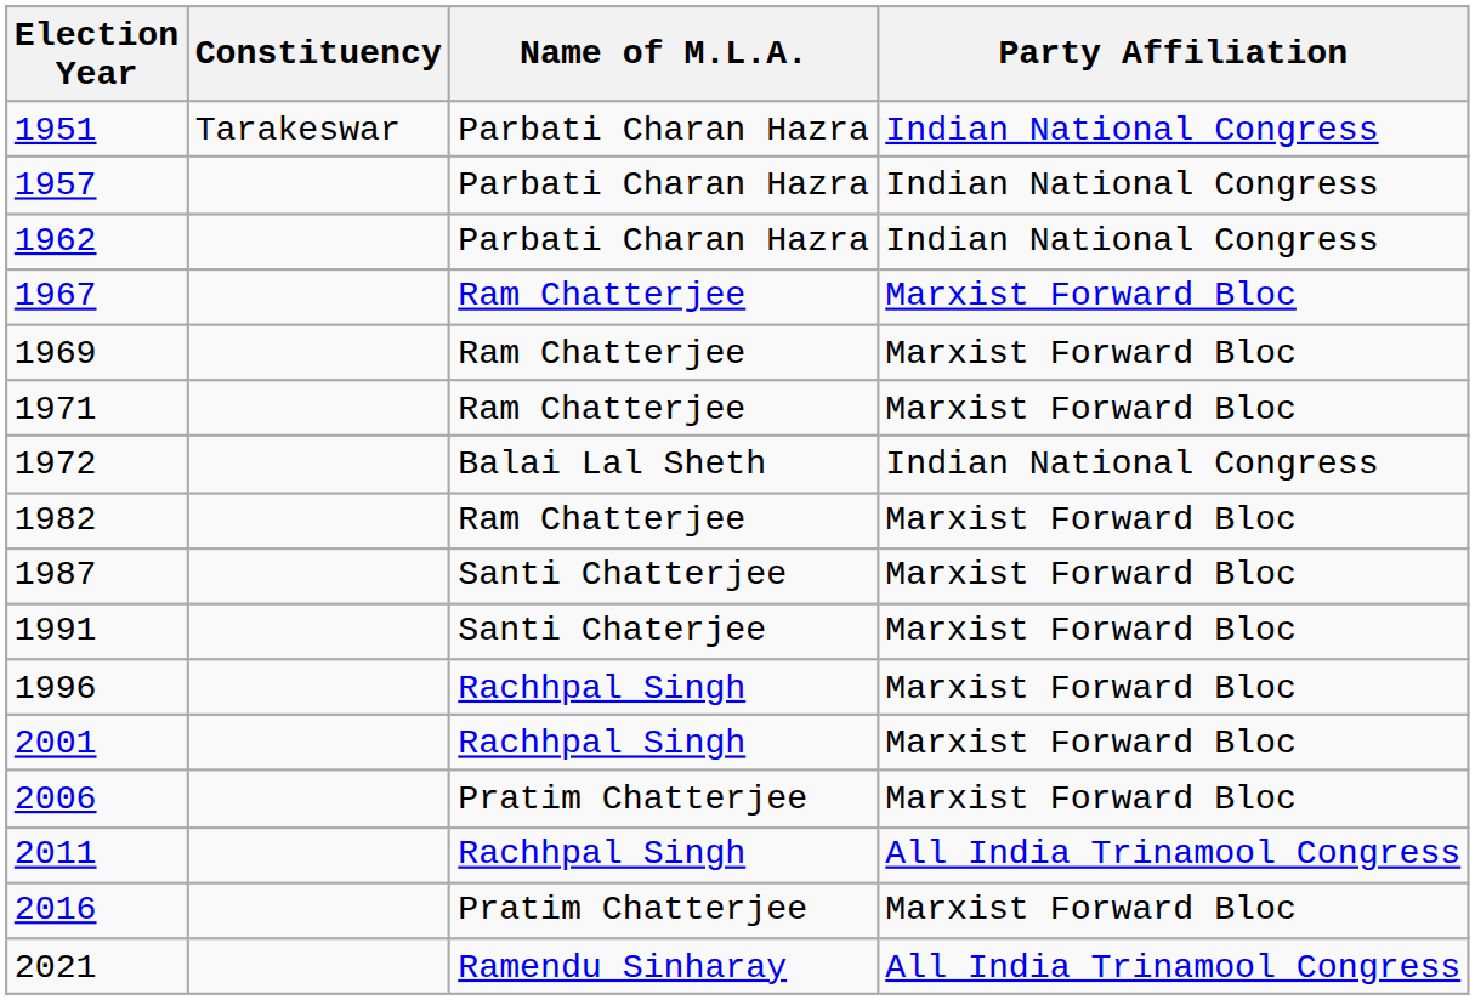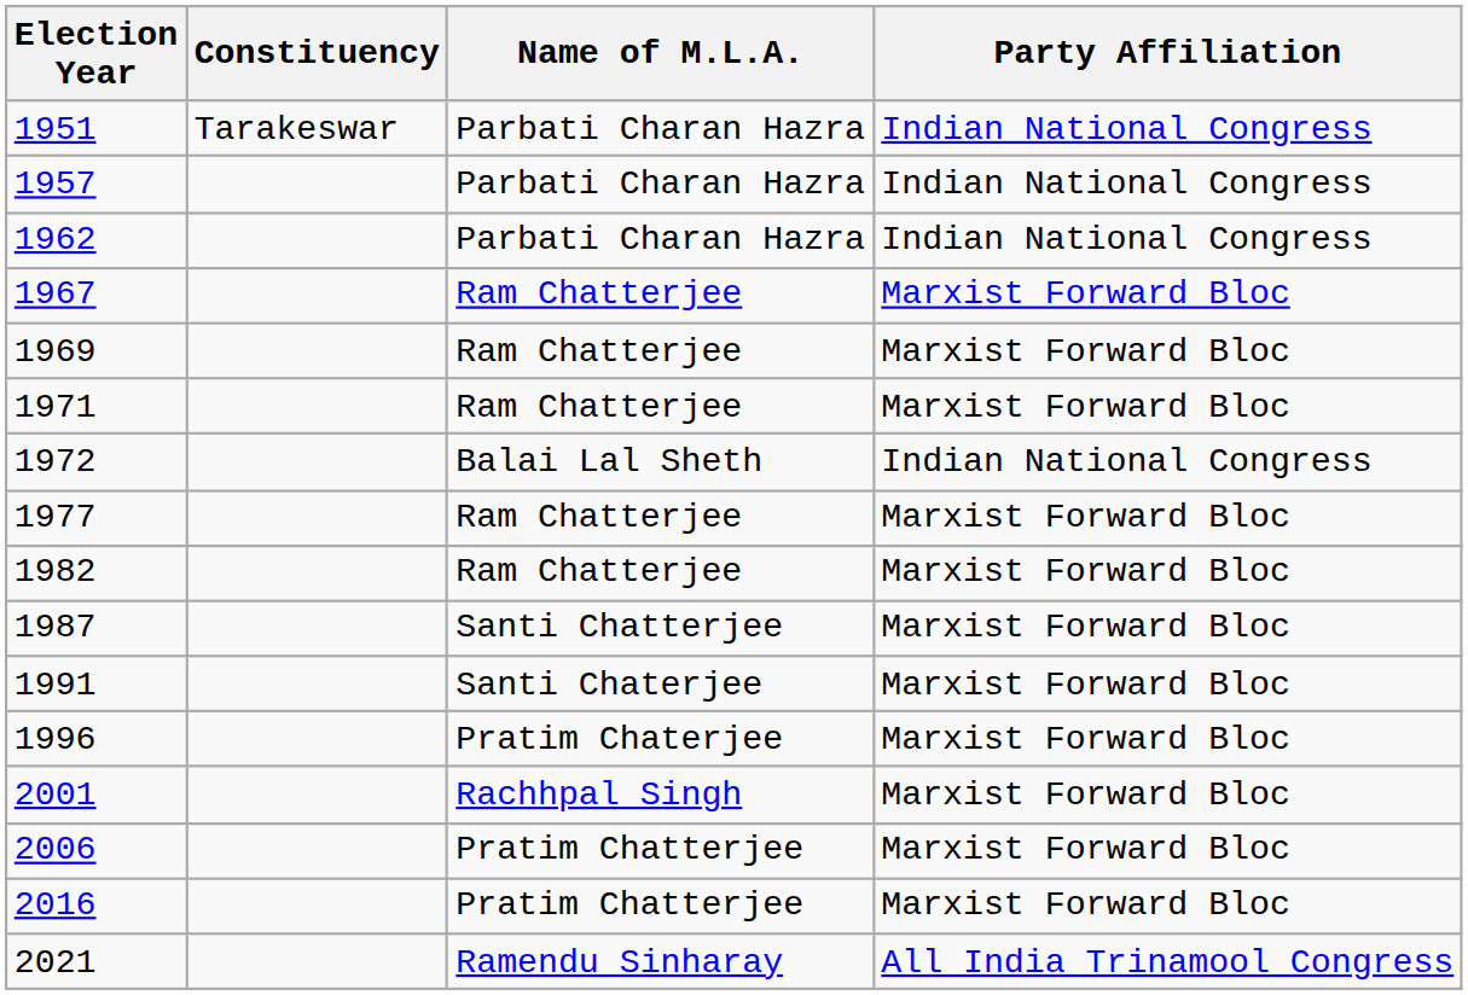+ row: 1977 | Ram Chatterjee | Marxist Forward Bloc
1996 | Name of M.L.A.: Rachhpal Singh -> Pratim Chaterjee
- row: 2011 | Rachhpal Singh | All India Trinamool Congress
